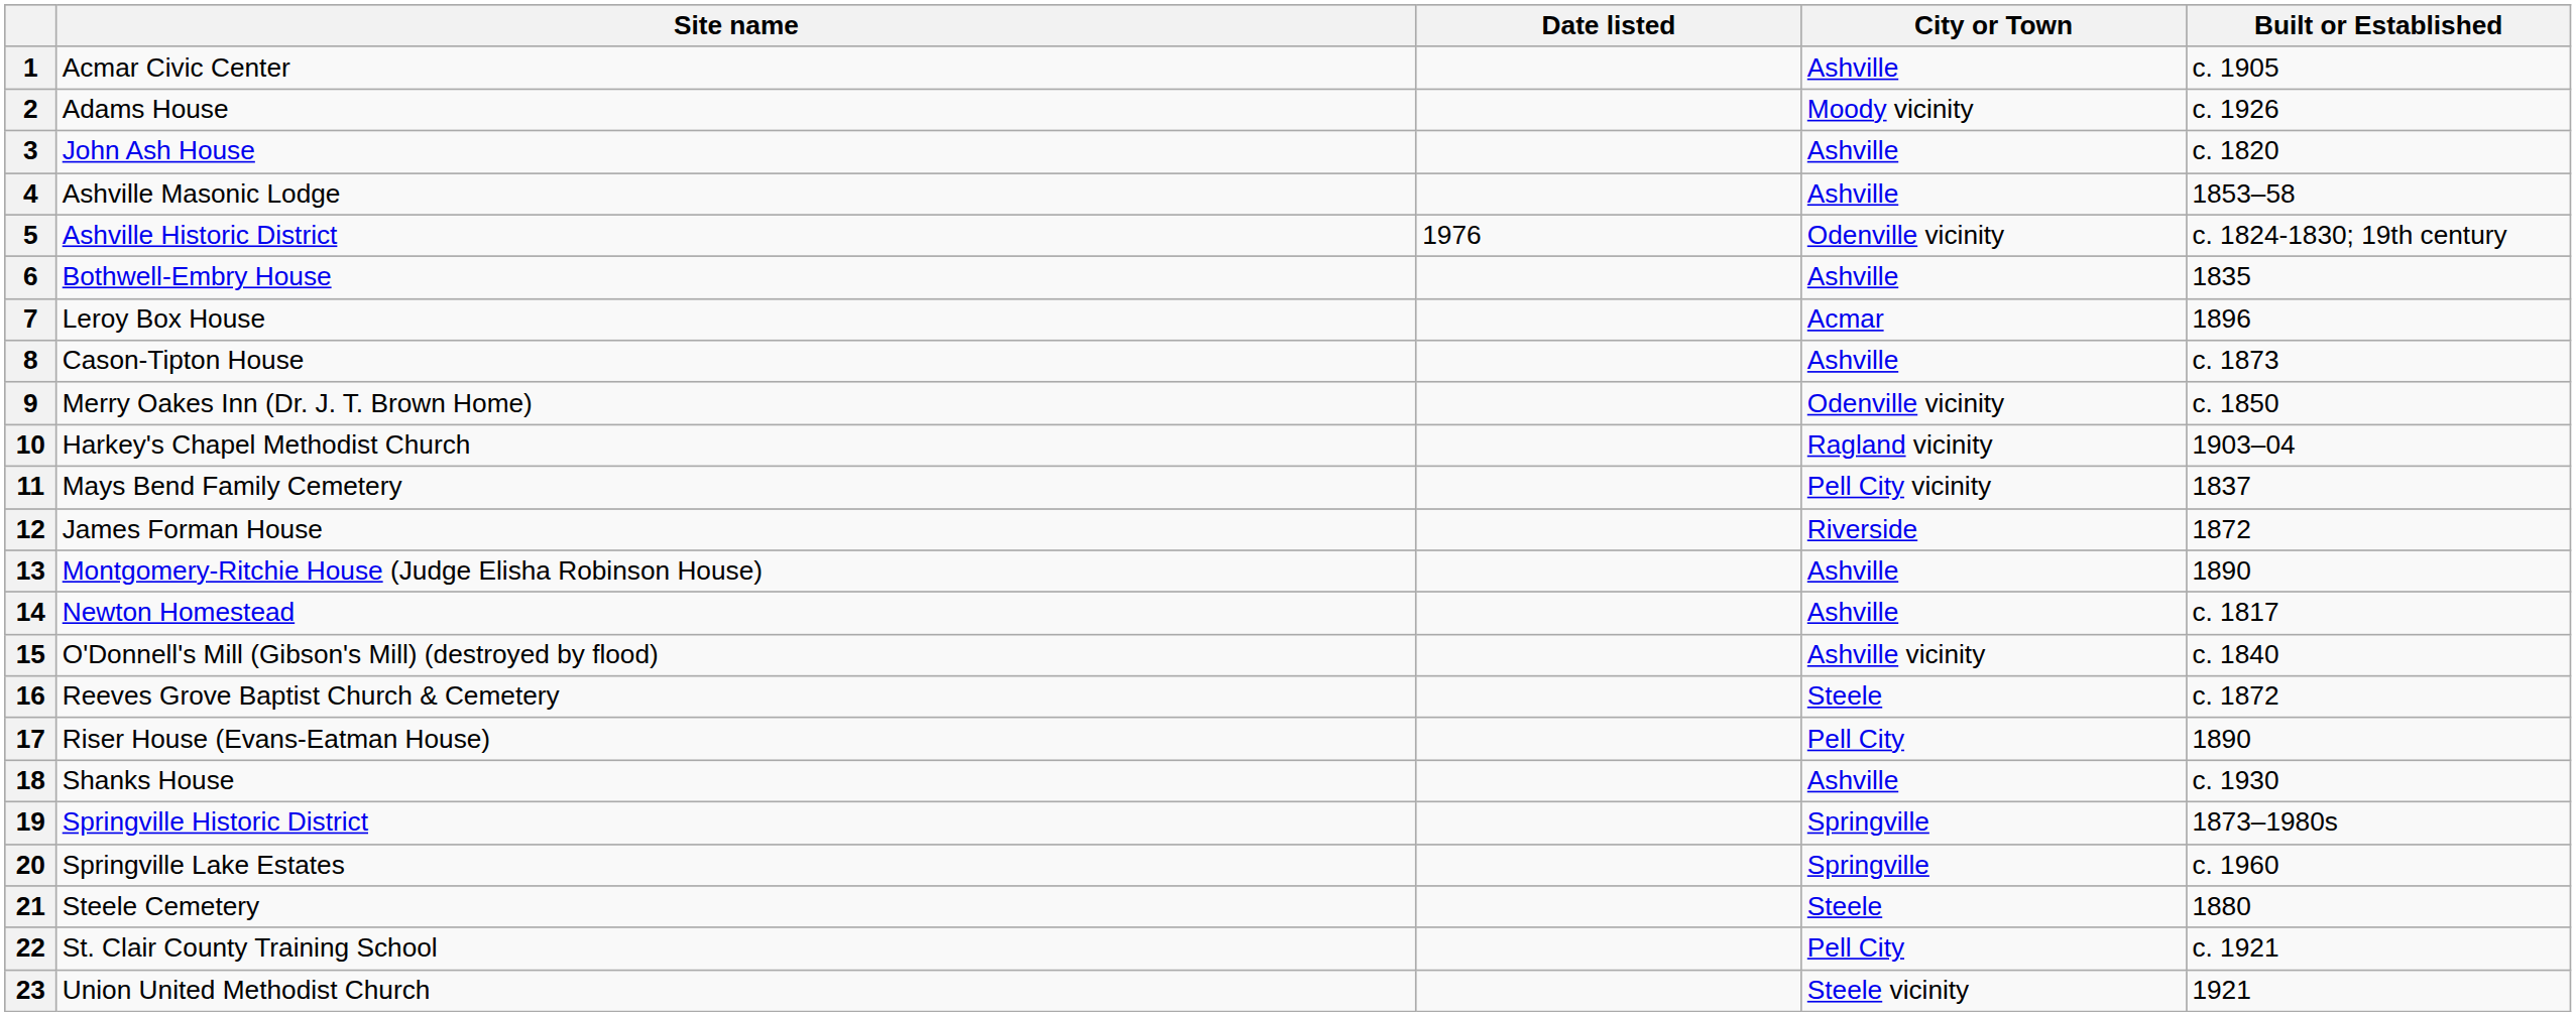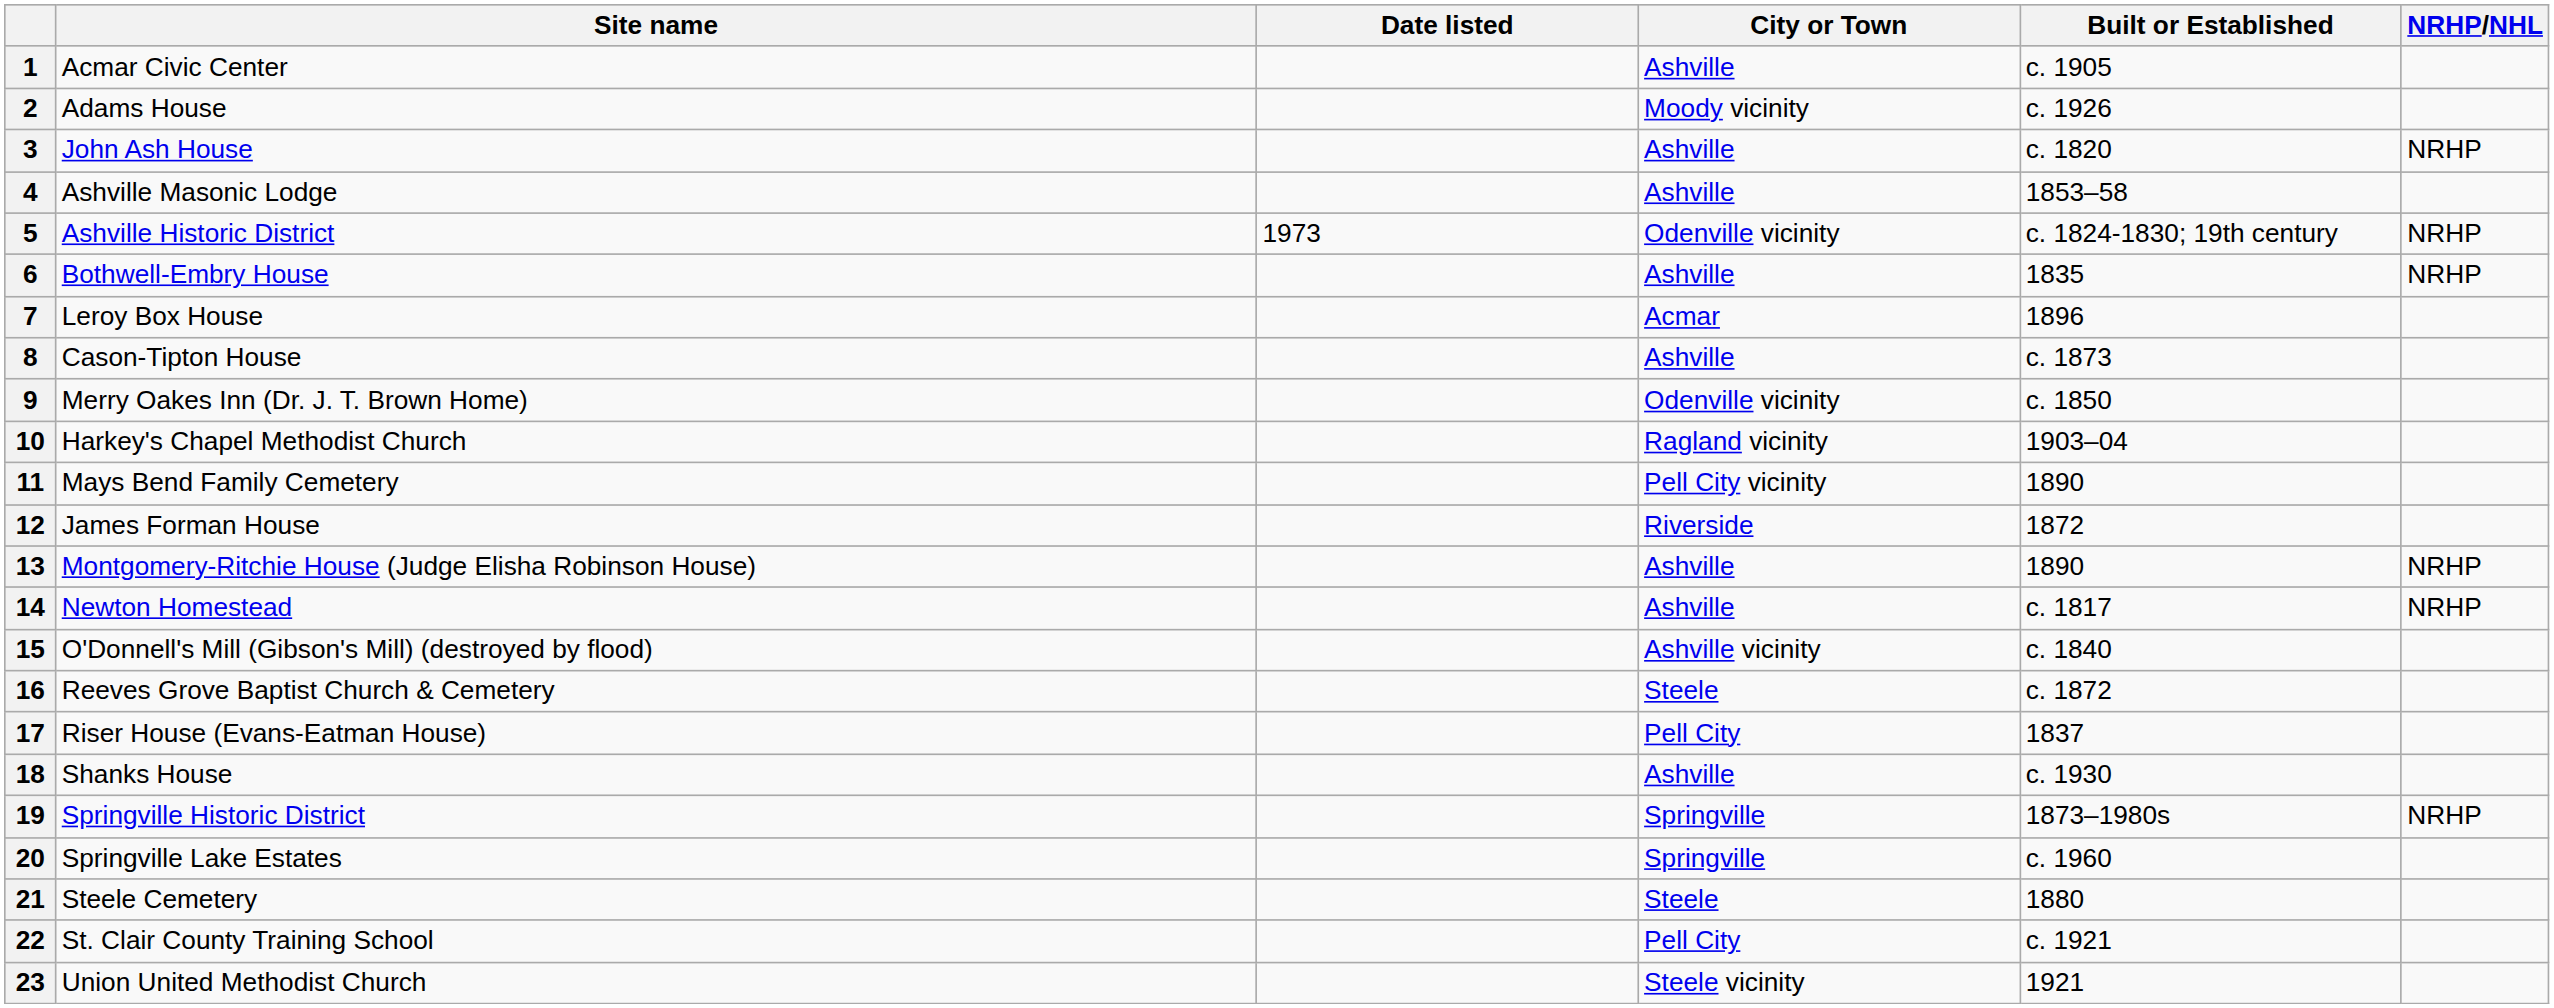+ column: NRHP/NHL | NRHP | NRHP | NRHP | NRHP | NRHP | NRHP
5 | Date listed: 1976 -> 1973
11 | Built or Established: 1837 -> 1890
17 | Built or Established: 1890 -> 1837
